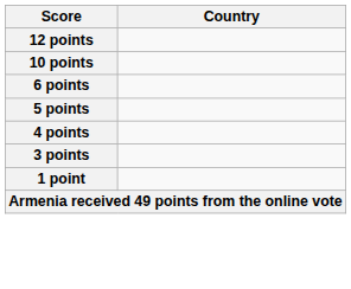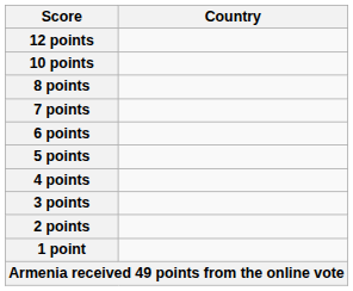+ row: 8 points
+ row: 7 points
+ row: 2 points
